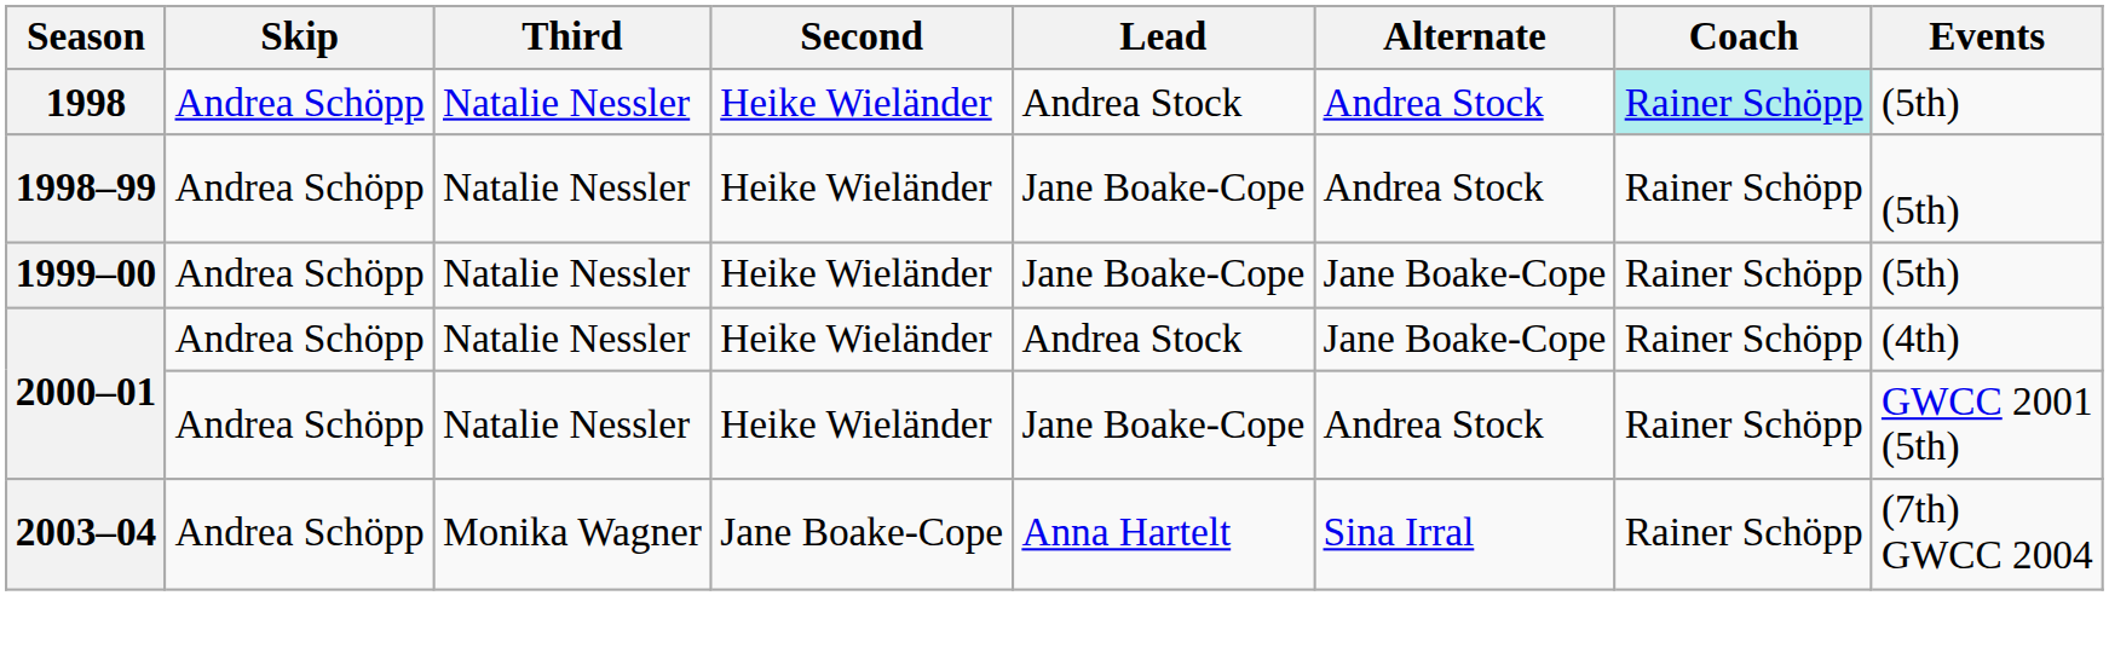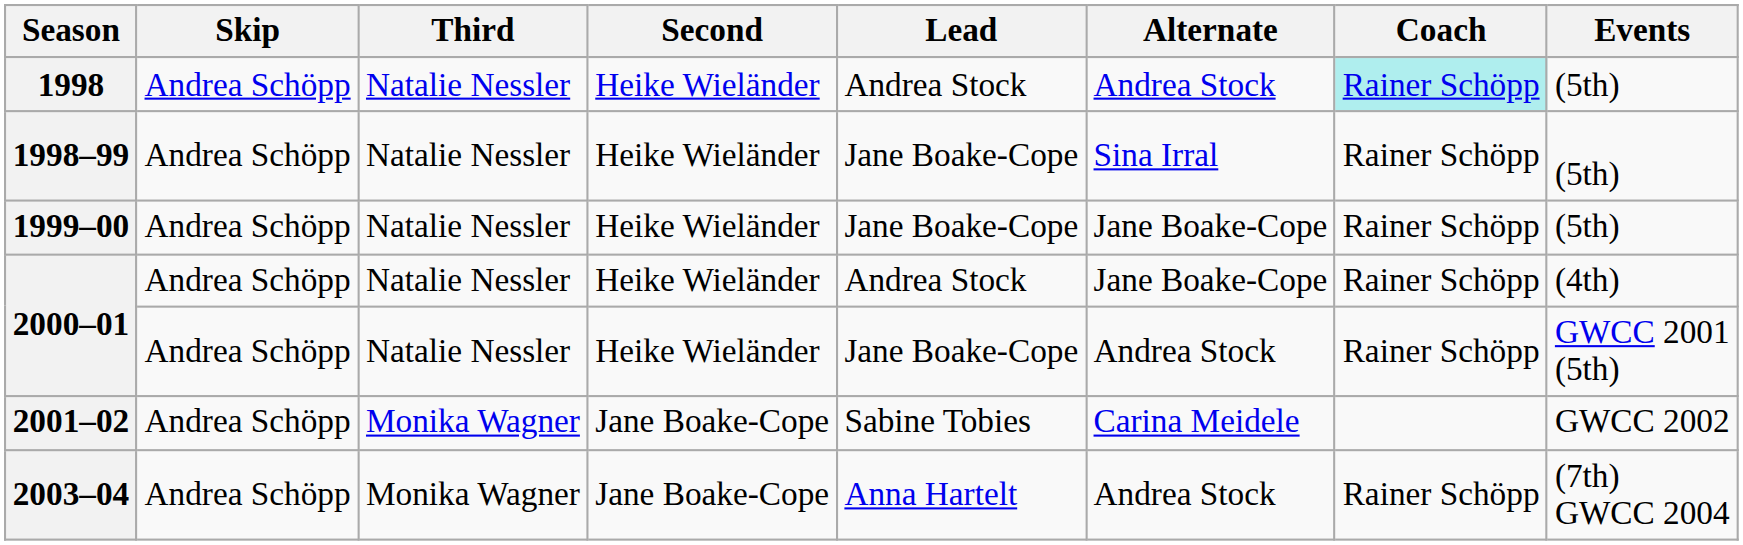1998–99 | Alternate: Andrea Stock -> Sina Irral
+ row: 2001–02 | Andrea Schöpp | Monika Wagner | Jane Boake-Cope | Sabine Tobies | Carina Meidele | GWCC 2002
2003–04 | Alternate: Sina Irral -> Andrea Stock
